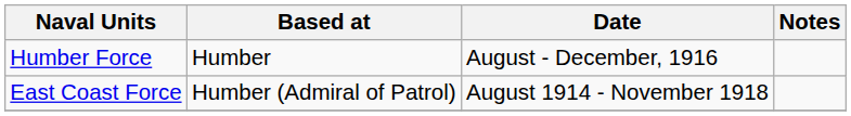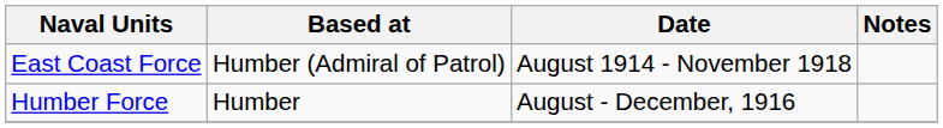rows swapped: Humber Force <-> East Coast Force
